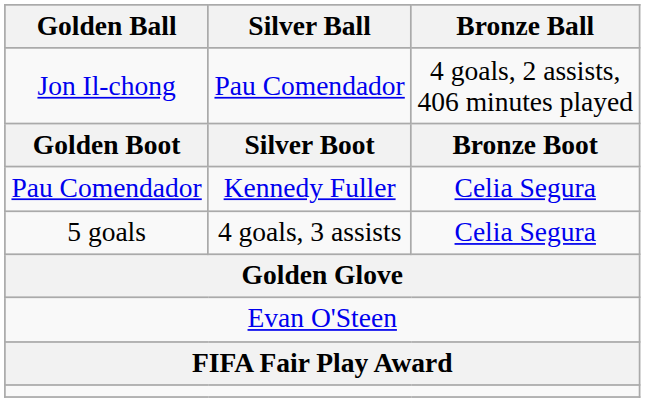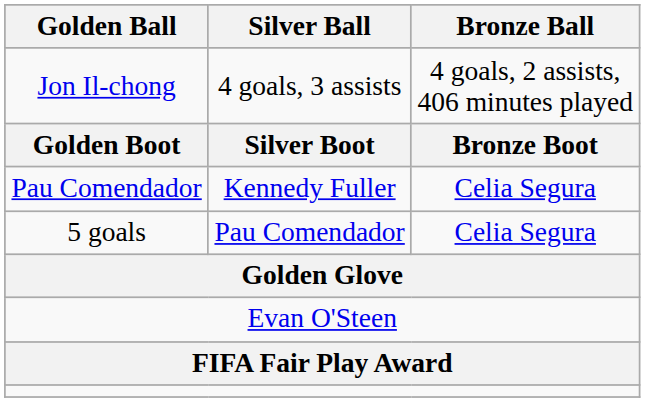Jon Il-chong | Silver Ball: Pau Comendador -> 4 goals, 3 assists
5 goals | Silver Ball: 4 goals, 3 assists -> Pau Comendador
